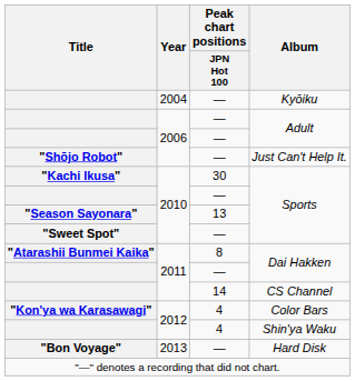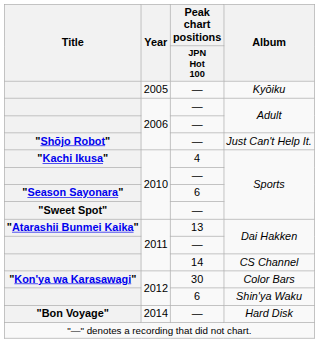Kyōiku | Year: 2004 -> 2005
"Kachi Ikusa" / Sports | Peak chart positions / JPN Hot 100: 30 -> 4
"Season Sayonara" / Sports | Peak chart positions / JPN Hot 100: 13 -> 6
"Atarashii Bunmei Kaika" / Dai Hakken | Peak chart positions / JPN Hot 100: 8 -> 13
Color Bars | Peak chart positions / JPN Hot 100: 4 -> 30
Shin'ya Waku | Peak chart positions / JPN Hot 100: 4 -> 6
Hard Disk | Year: 2013 -> 2014
